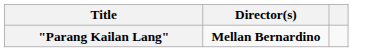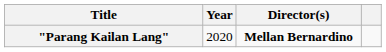+ column: Year | 2020
